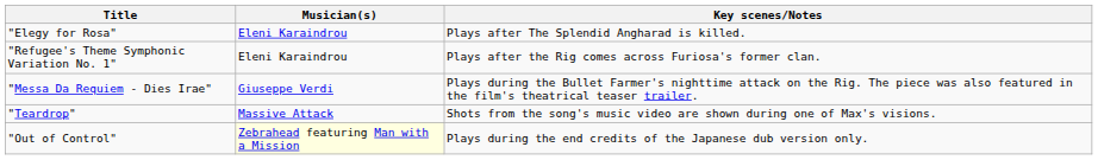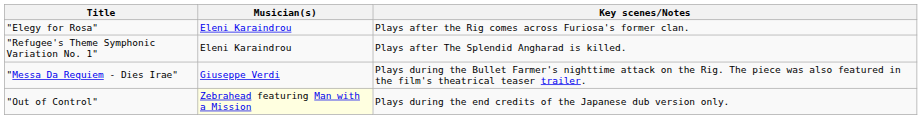"Elegy for Rosa" | Key scenes/Notes: Plays after The Splendid Angharad is killed. -> Plays after the Rig comes across Furiosa's former clan.
"Refugee's Theme Symphonic Variation No. 1" | Key scenes/Notes: Plays after the Rig comes across Furiosa's former clan. -> Plays after The Splendid Angharad is killed.
- row: "Teardrop" | Massive Attack | Shots from the song's music video are shown during one of Max's visions.
